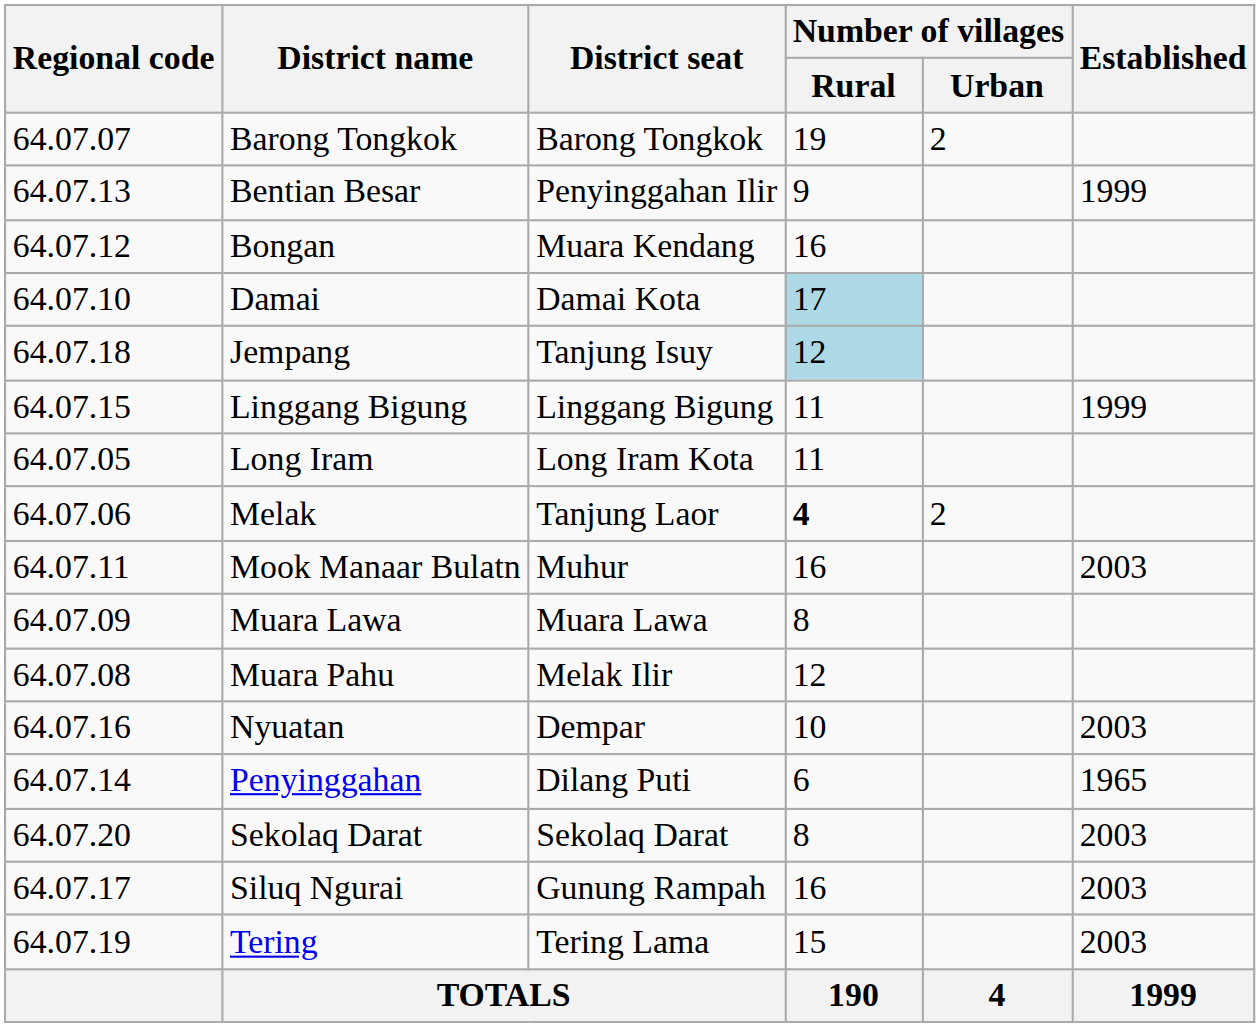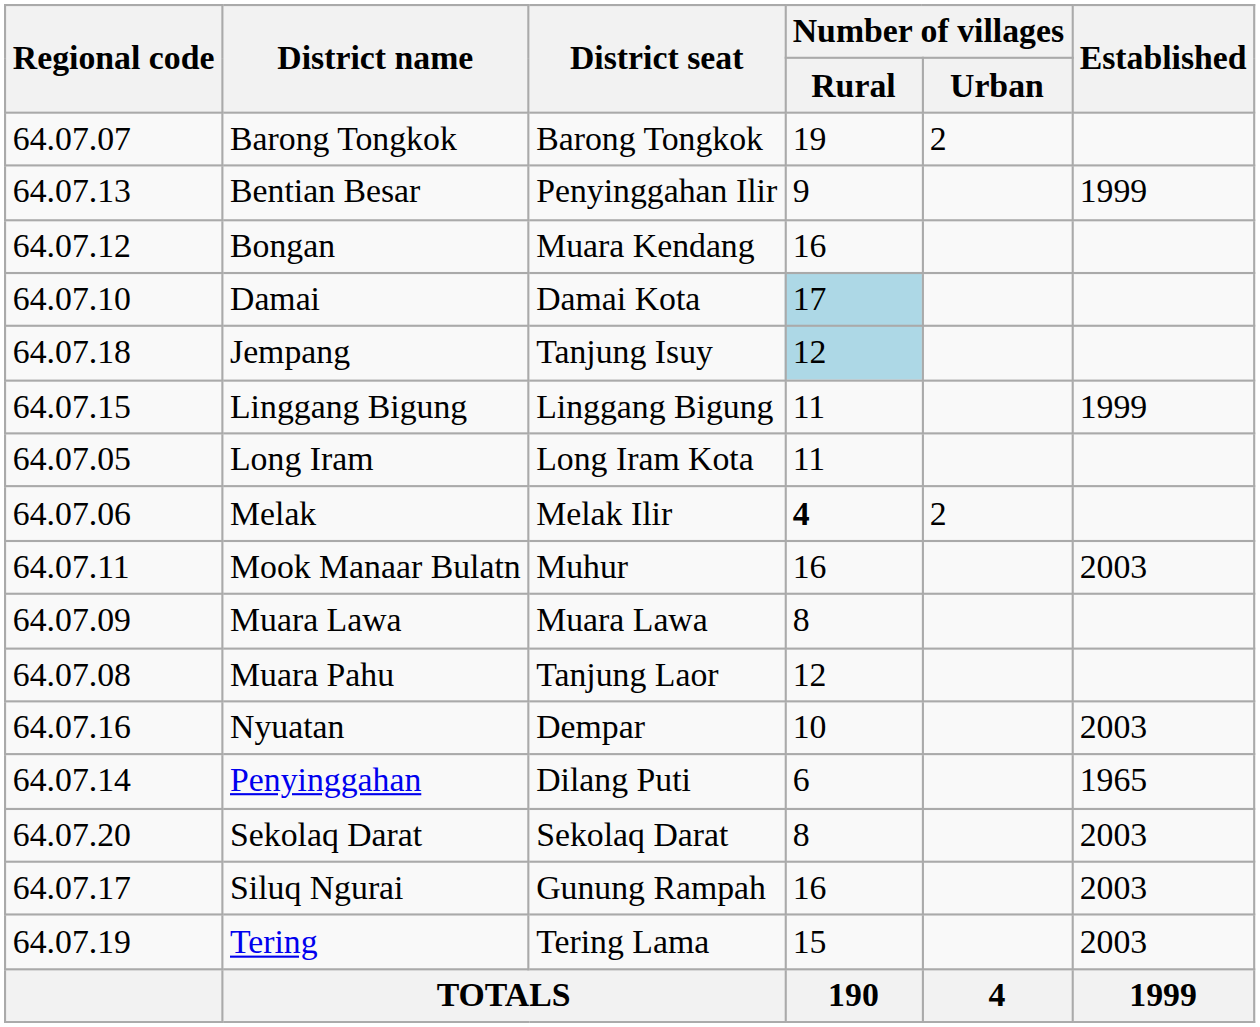Melak | District seat: Tanjung Laor -> Melak Ilir
Muara Pahu | District seat: Melak Ilir -> Tanjung Laor
